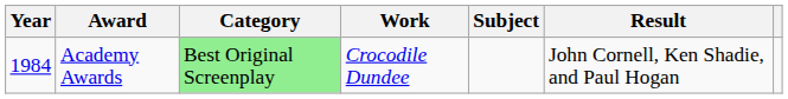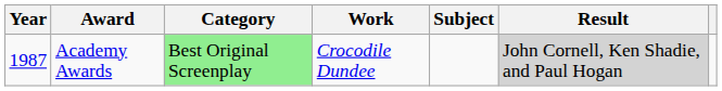Academy Awards | Year: 1984 -> 1987
Academy Awards | Result: no background -> lightgrey background
